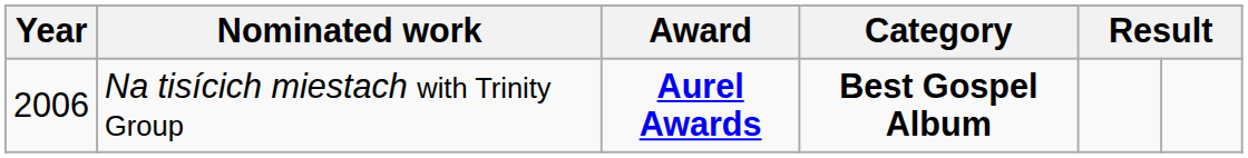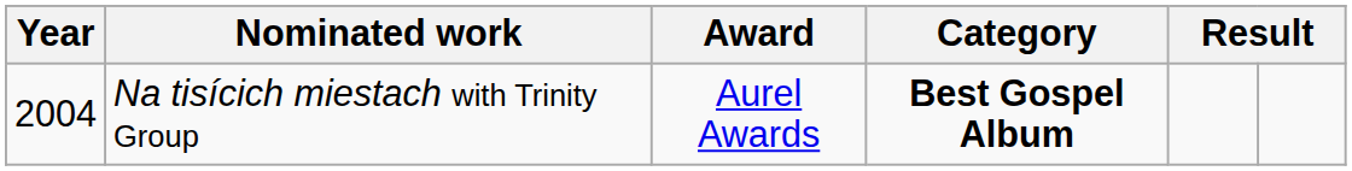Na tisícich miestach with Trinity Group | Year: 2006 -> 2004
Na tisícich miestach with Trinity Group | Award: bold -> normal
